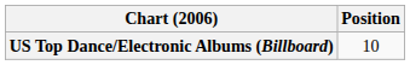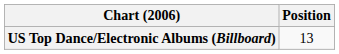US Top Dance/Electronic Albums (Billboard) | Position: 10 -> 13
